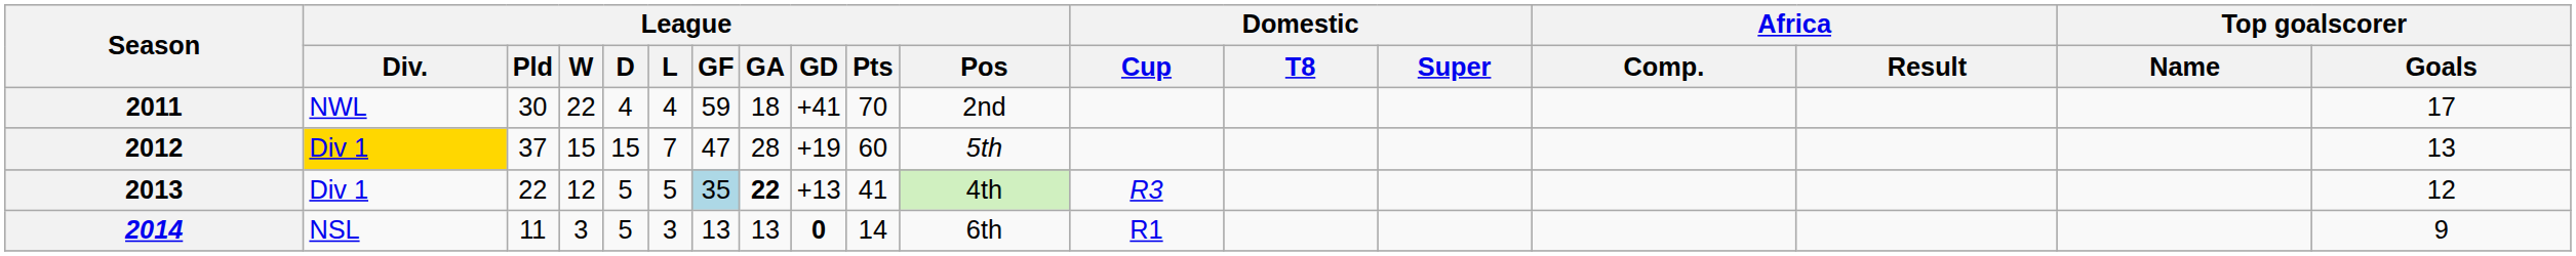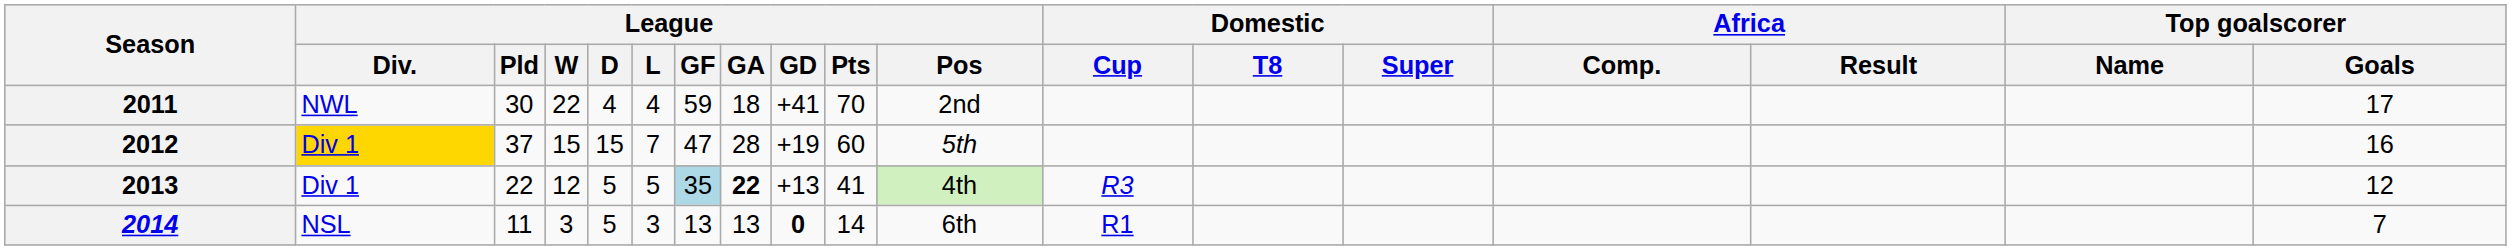2012 | Top goalscorer / Goals: 13 -> 16
2014 | Top goalscorer / Goals: 9 -> 7
